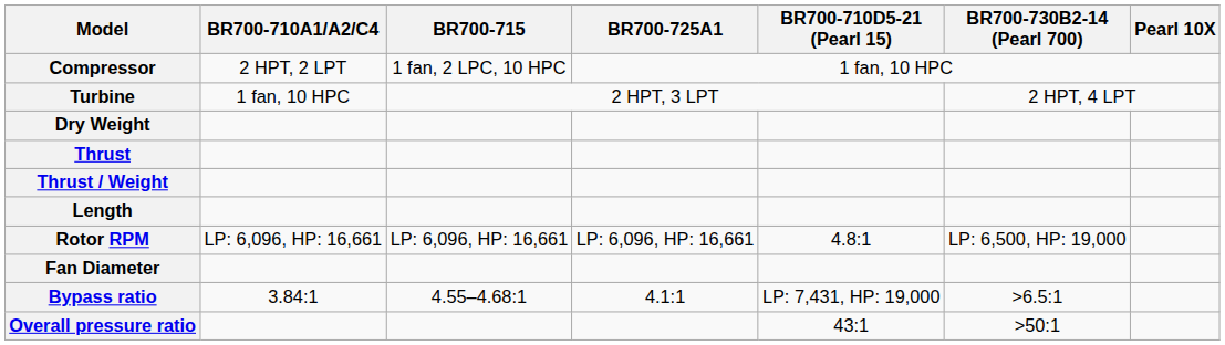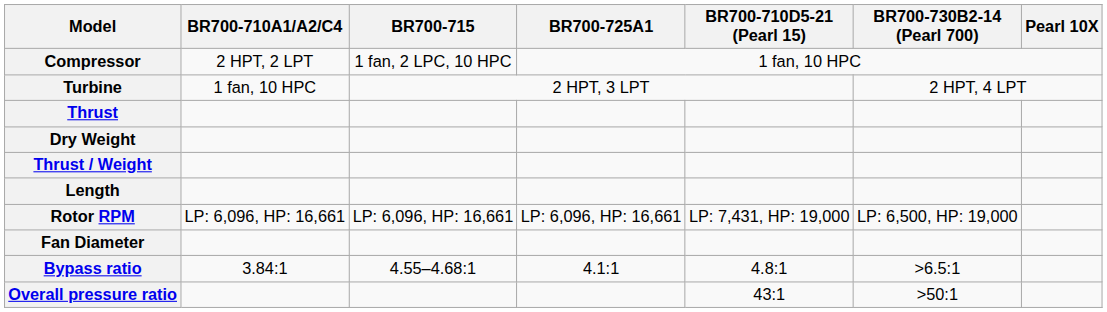rows swapped: Thrust <-> Dry Weight
Rotor RPM | BR700-710D5-21 (Pearl 15): 4.8:1 -> LP: 7,431, HP: 19,000
Bypass ratio | BR700-710D5-21 (Pearl 15): LP: 7,431, HP: 19,000 -> 4.8:1
